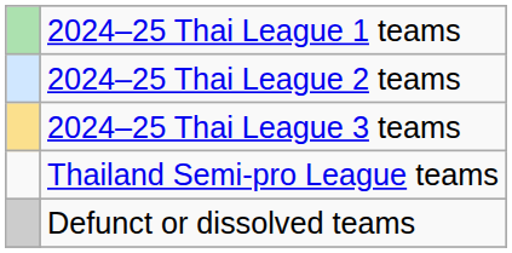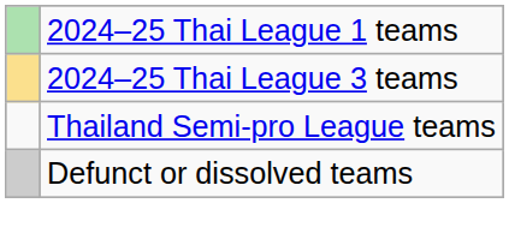- row: 2024–25 Thai League 2 teams
